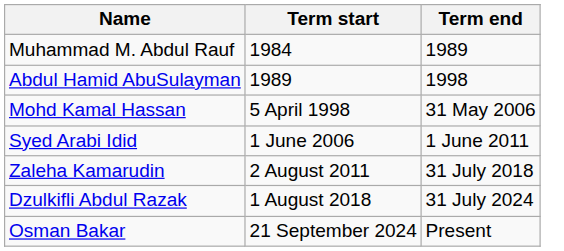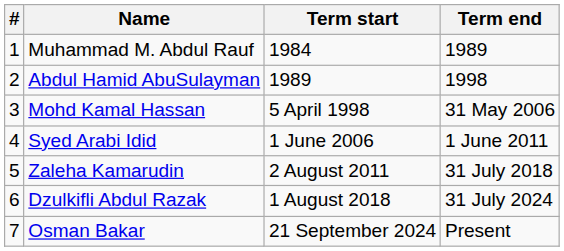+ column: # | 1 | 2 | 3 | 4 | 5 | 6 | 7
